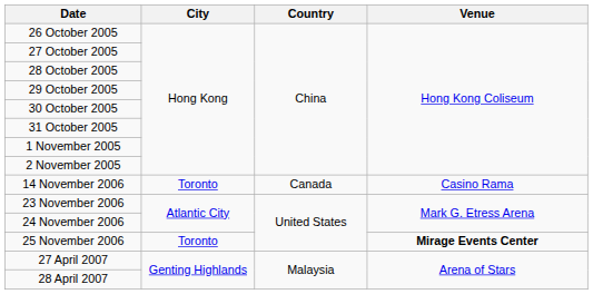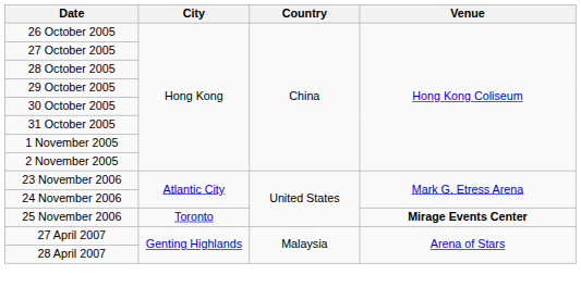- row: 14 November 2006 | Toronto | Canada | Casino Rama
